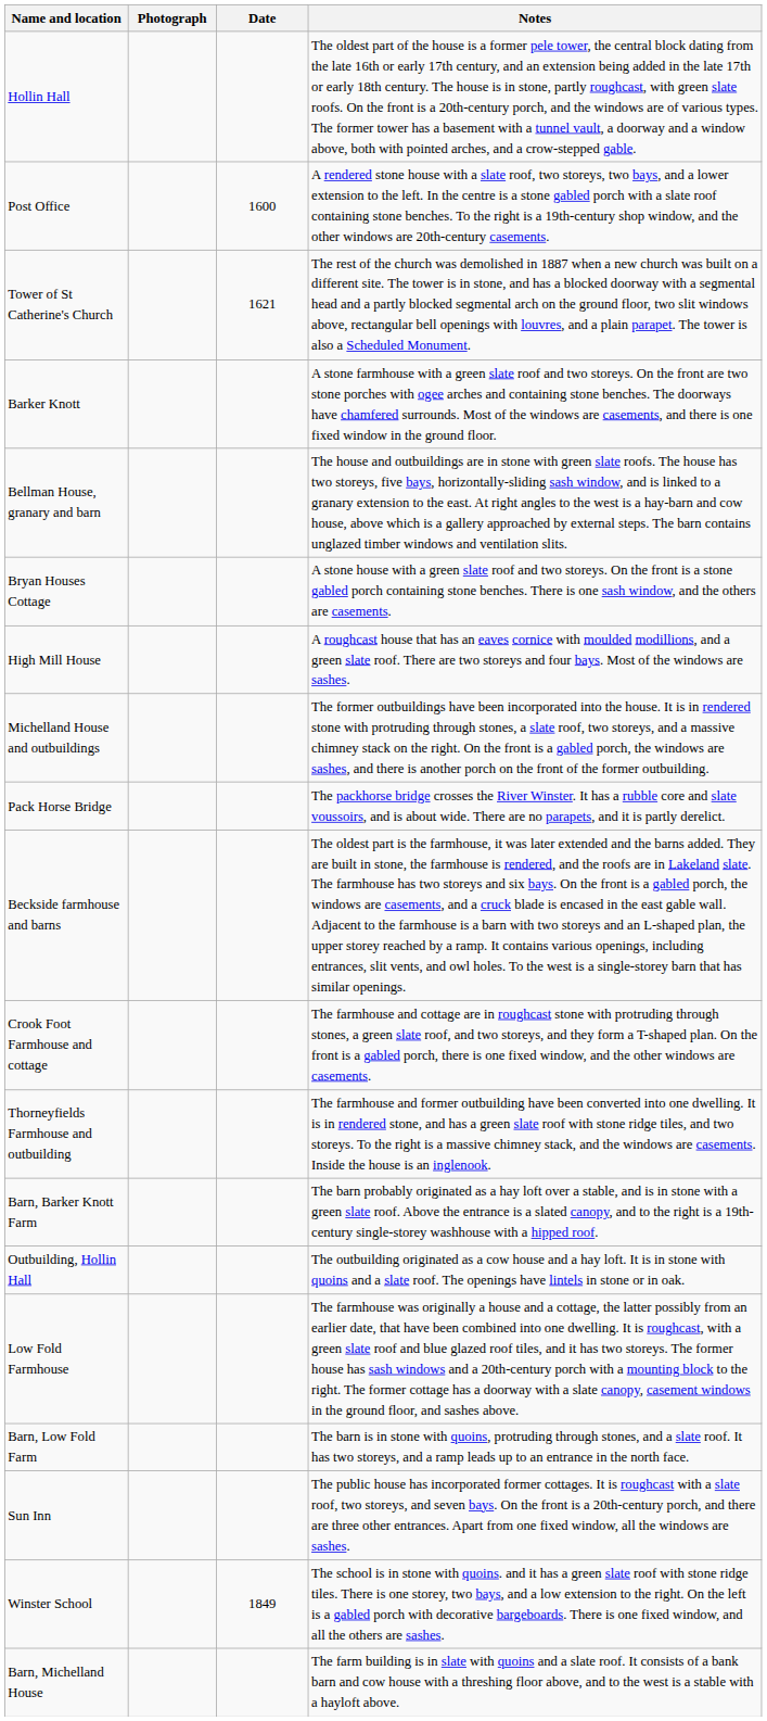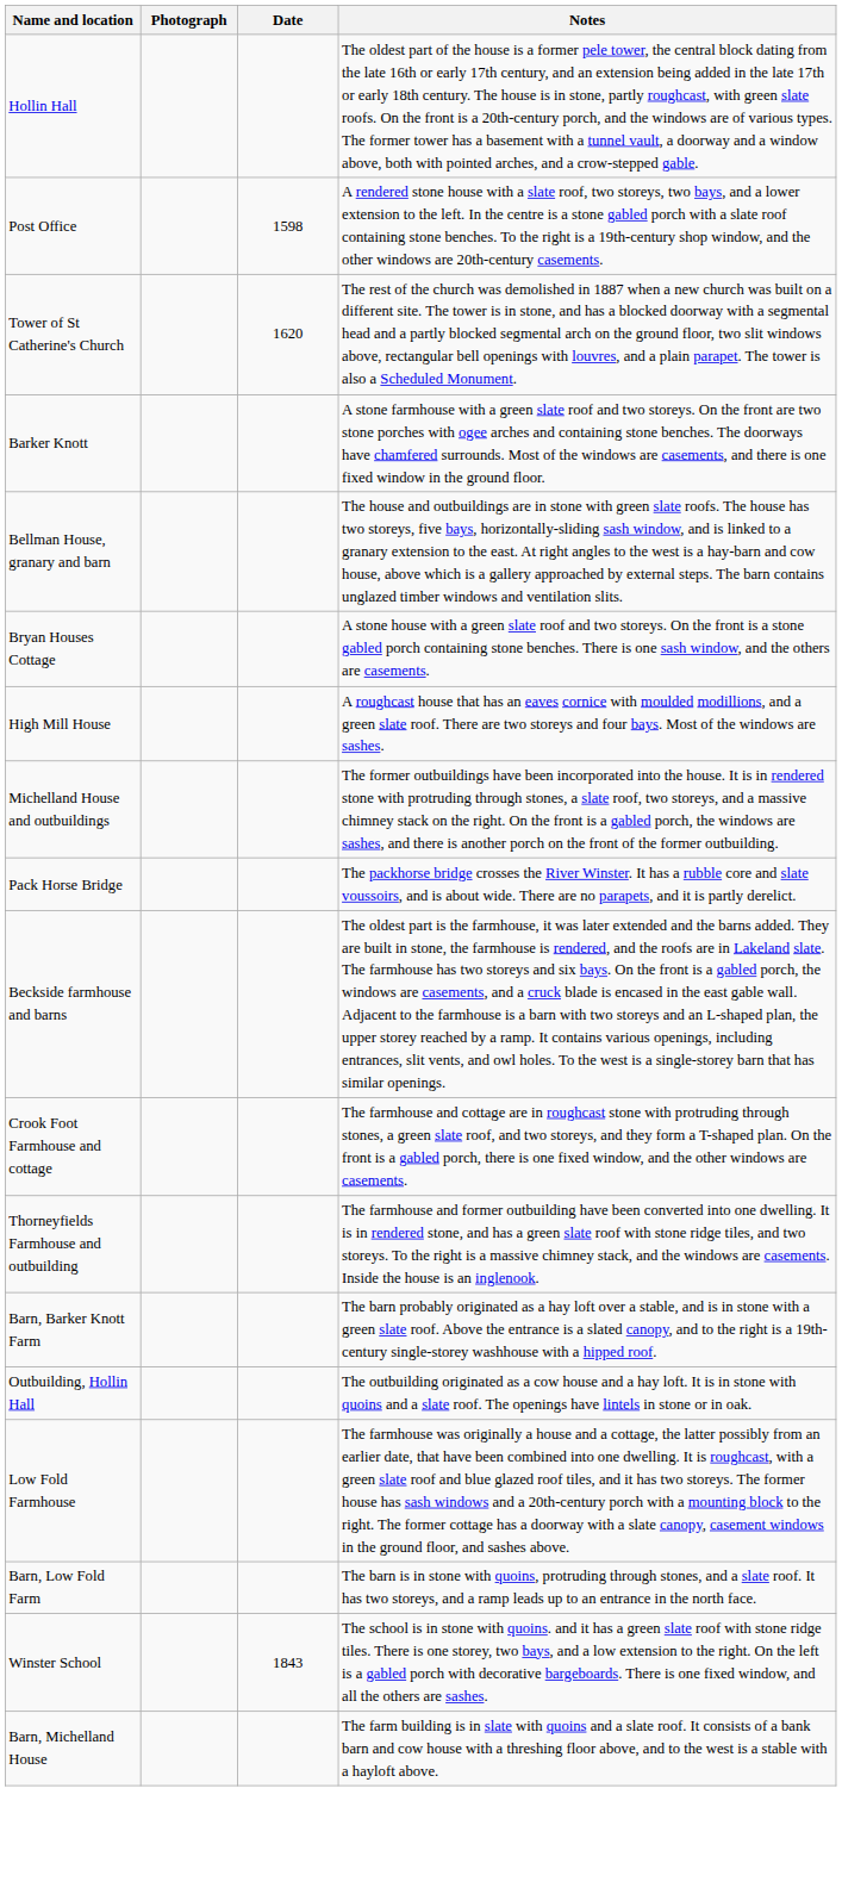Post Office | Date: 1600 -> 1598
Tower of St Catherine's Church | Date: 1621 -> 1620
- row: Sun Inn | The public house has incorporated former cottages. It is roughcast with a slate roof, two storeys, and seven bays. On the front is a 20th-century porch, and there are three other entrances. Apart from one fixed window, all the windows are sashes.
Winster School | Date: 1849 -> 1843
